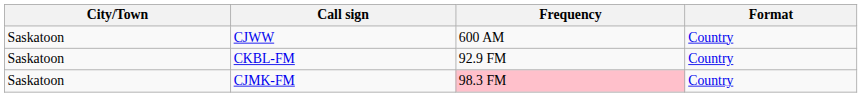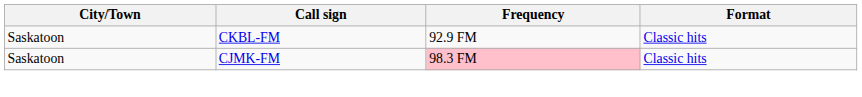- row: Saskatoon | CJWW | 600 AM | Country
CKBL-FM | Format: Country -> Classic hits
CJMK-FM | Format: Country -> Classic hits
